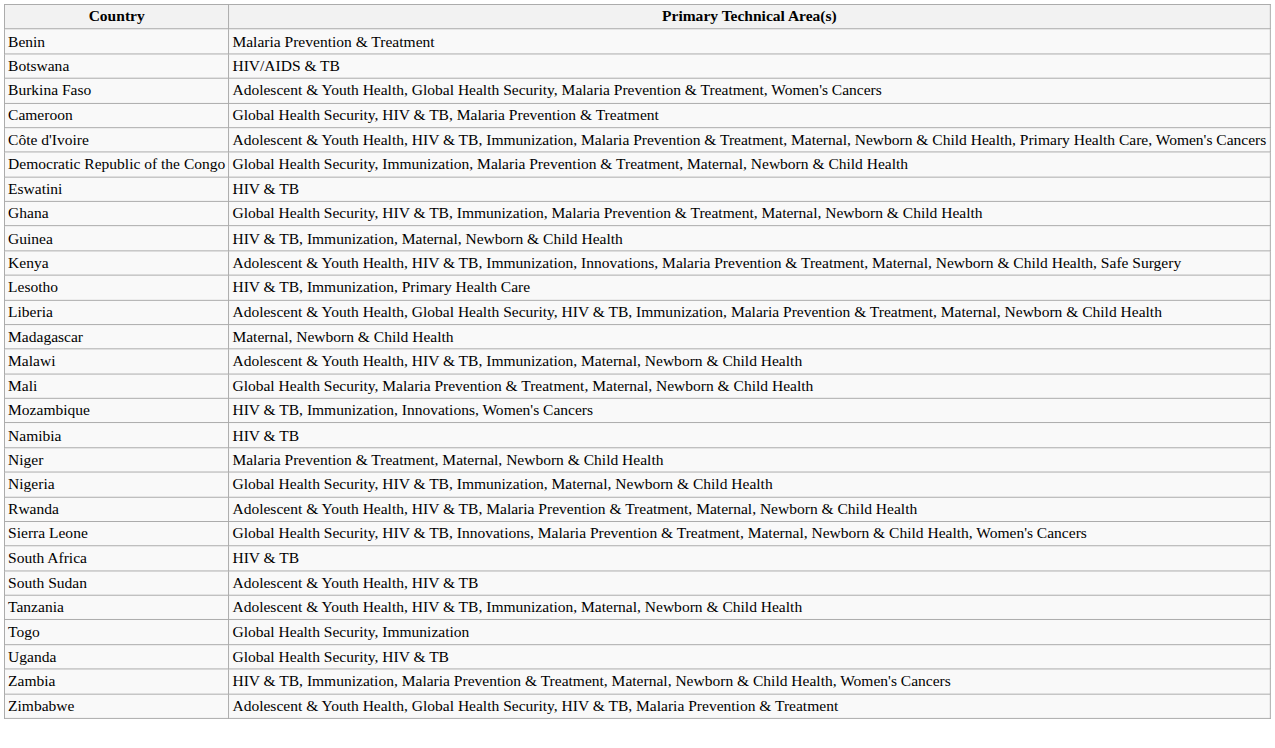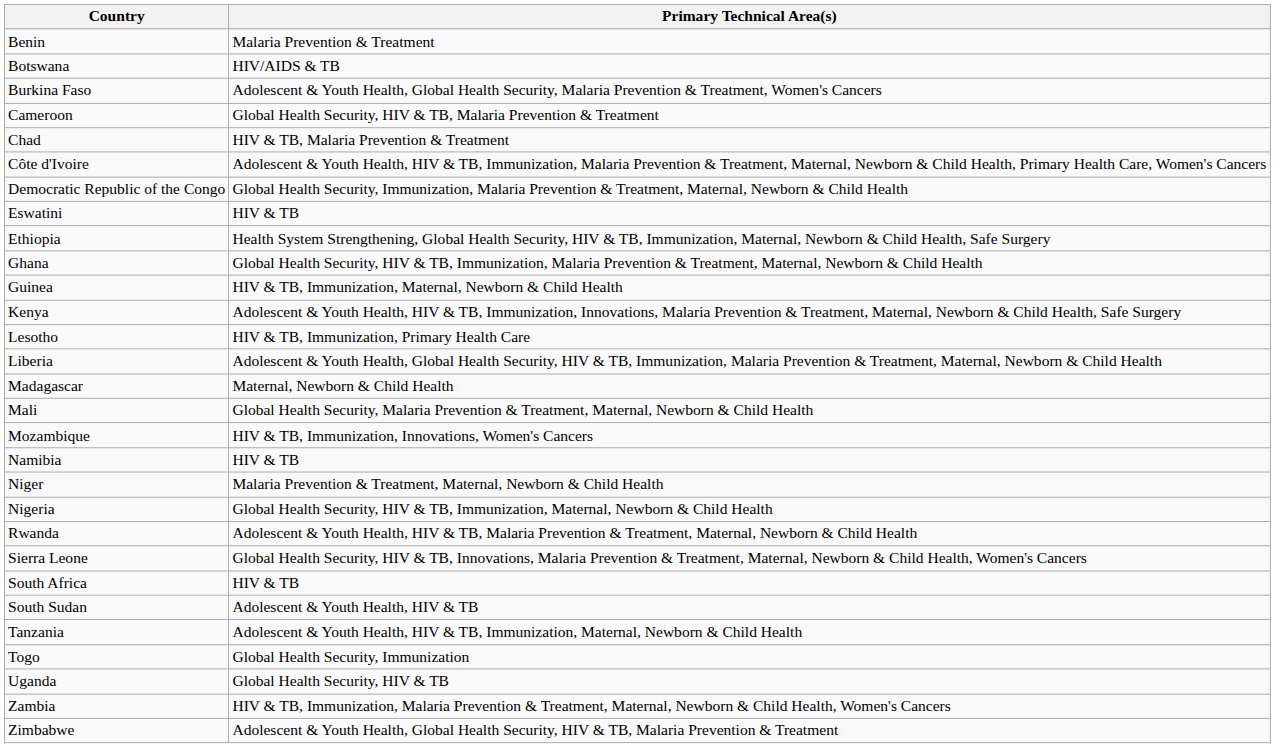+ row: Chad | HIV & TB, Malaria Prevention & Treatment
+ row: Ethiopia | Health System Strengthening, Global Health Security, HIV & TB, Immunization, Maternal, Newborn & Child Health, Safe Surgery
- row: Malawi | Adolescent & Youth Health, HIV & TB, Immunization, Maternal, Newborn & Child Health
